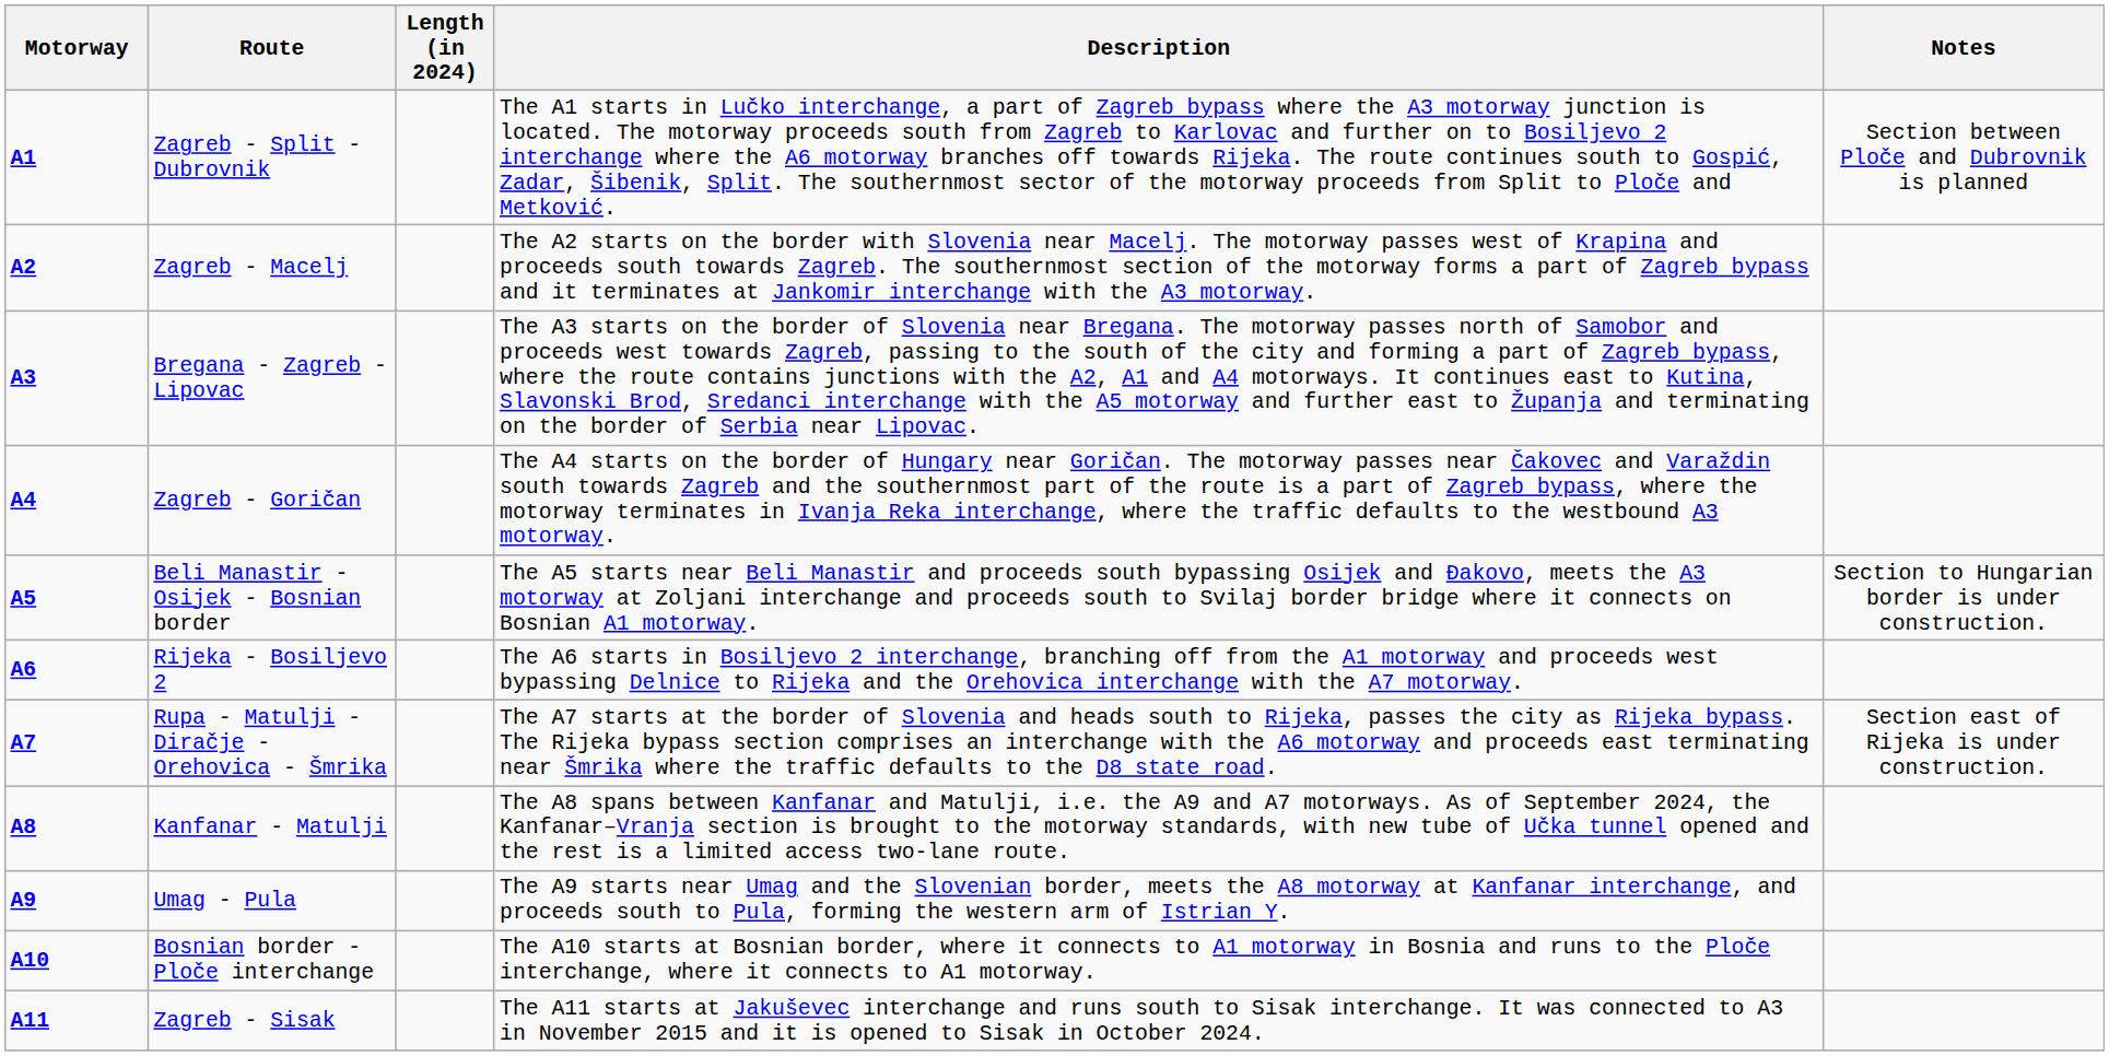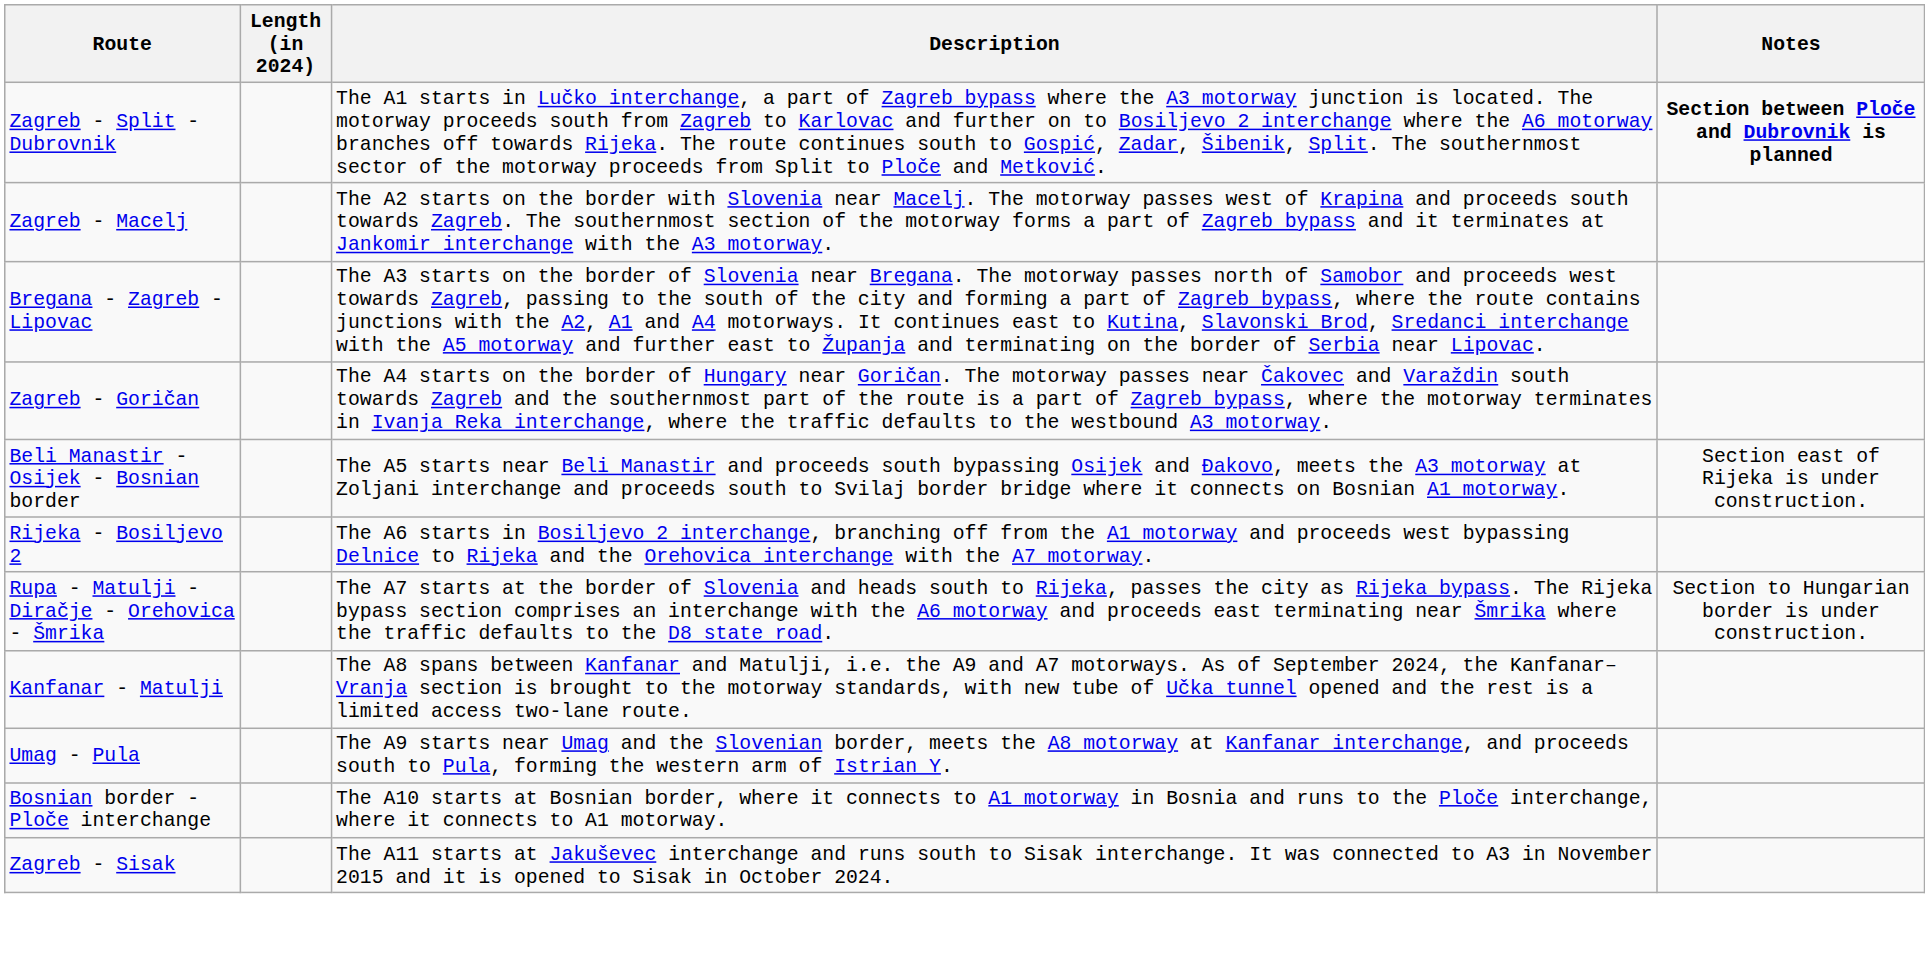- column: Motorway | A1 | A2 | A3 | A4 | A5 | A6 | A7 | A8 | A9 | A10 | A11
Zagreb - Split - Dubrovnik | Notes: normal -> bold
Beli Manastir - Osijek - Bosnian border | Notes: Section to Hungarian border is under construction. -> Section east of Rijeka is under construction.
Rupa - Matulji - Diračje - Orehovica - Šmrika | Notes: Section east of Rijeka is under construction. -> Section to Hungarian border is under construction.
